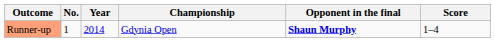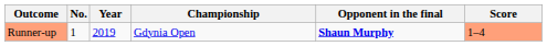Runner-up | Year: 2014 -> 2019
Runner-up | Score: no background -> lightsalmon background
